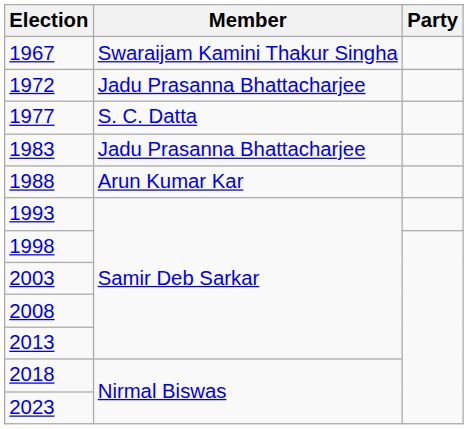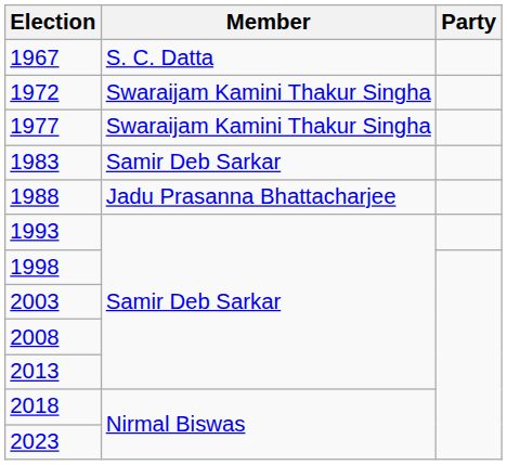1967 | Member: Swaraijam Kamini Thakur Singha -> S. C. Datta
1972 | Member: Jadu Prasanna Bhattacharjee -> Swaraijam Kamini Thakur Singha
1977 | Member: S. C. Datta -> Swaraijam Kamini Thakur Singha
1983 | Member: Jadu Prasanna Bhattacharjee -> Samir Deb Sarkar
1988 | Member: Arun Kumar Kar -> Jadu Prasanna Bhattacharjee
